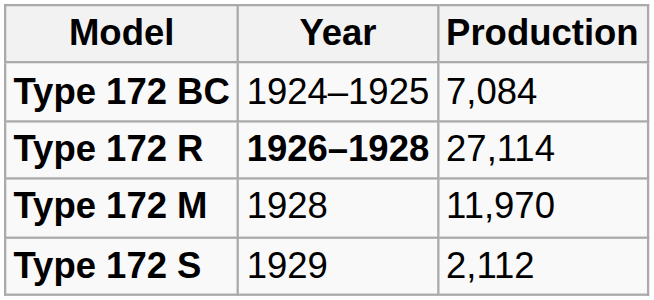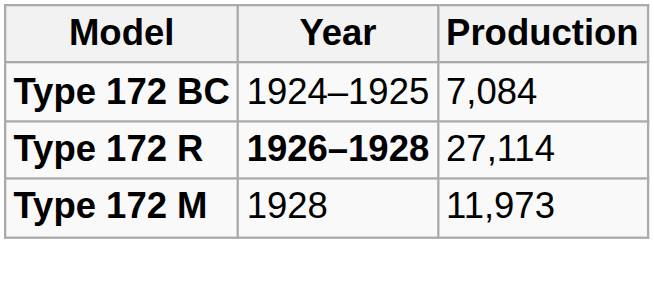Type 172 M | Production: 11,970 -> 11,973
- row: Type 172 S | 1929 | 2,112
